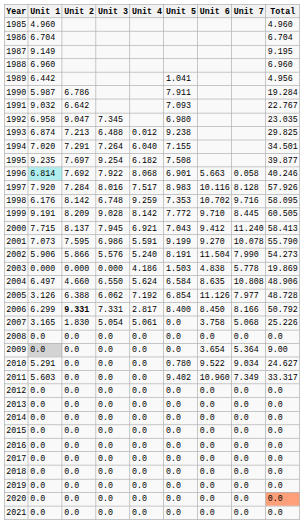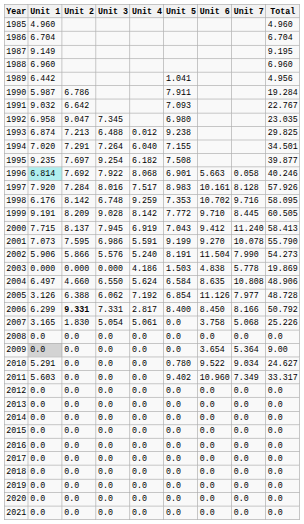1997 | Unit 6: 10.116 -> 10.161
2000 | Unit 4: 6.921 -> 6.919
2020 | Total: lightsalmon background -> no background
